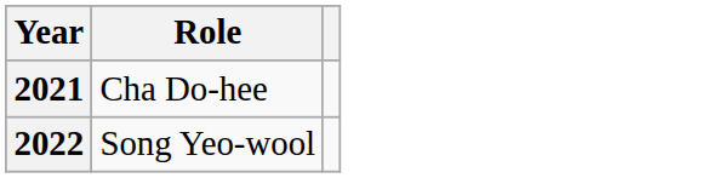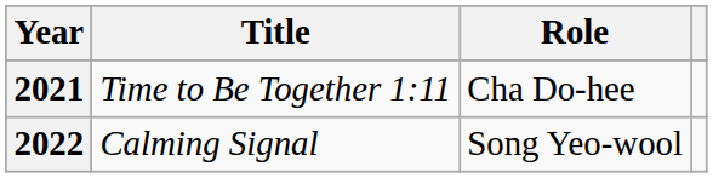+ column: Title | Time to Be Together 1:11 | Calming Signal
